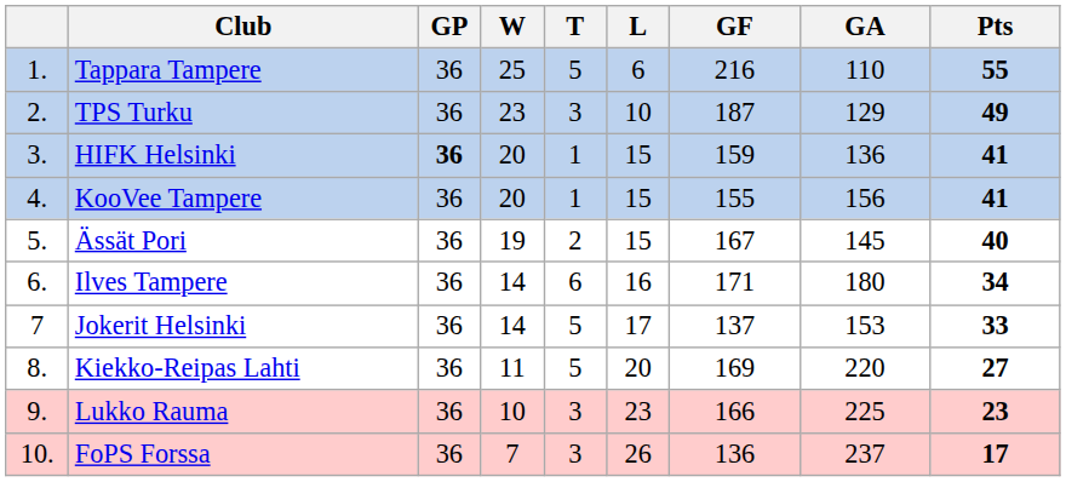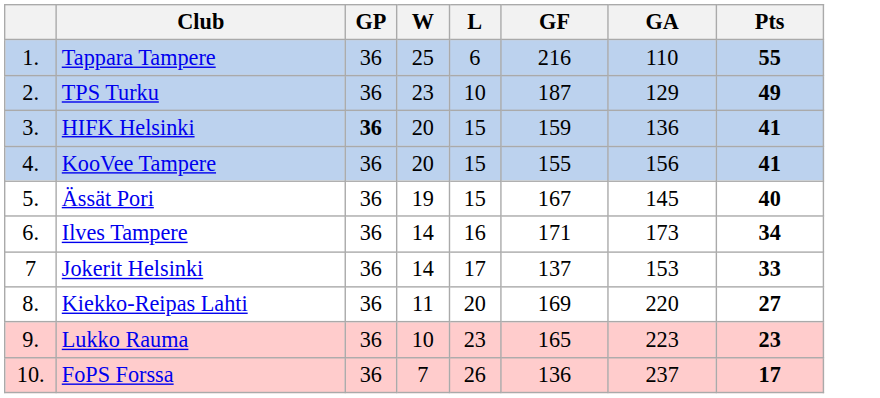- column: T | 5 | 3 | 1 | 1 | 2 | 6 | 5 | 5 | 3 | 3
Ilves Tampere | GA: 180 -> 173
Lukko Rauma | GF: 166 -> 165
Lukko Rauma | GA: 225 -> 223
